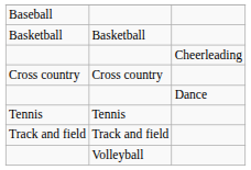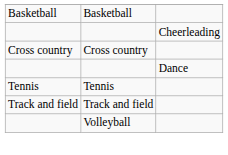- row: Baseball
